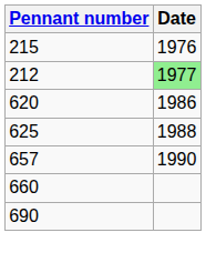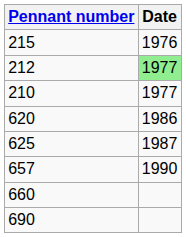+ row: 210 | 1977
625 | Date: 1988 -> 1987
